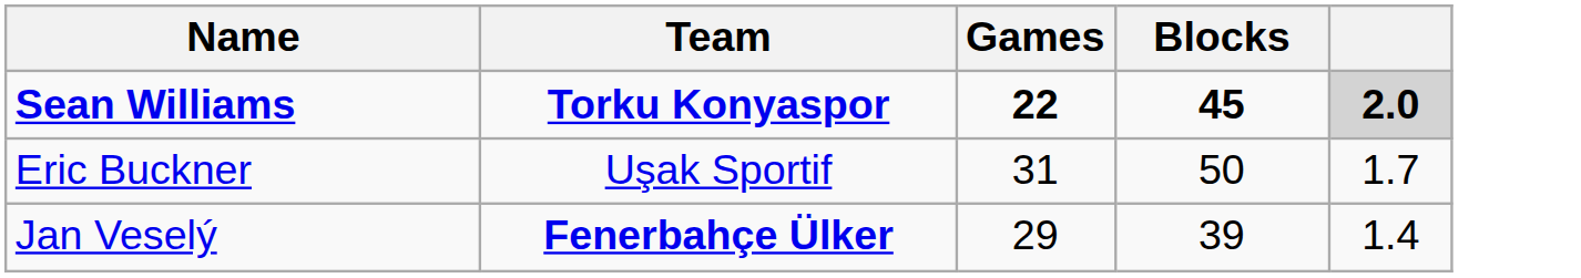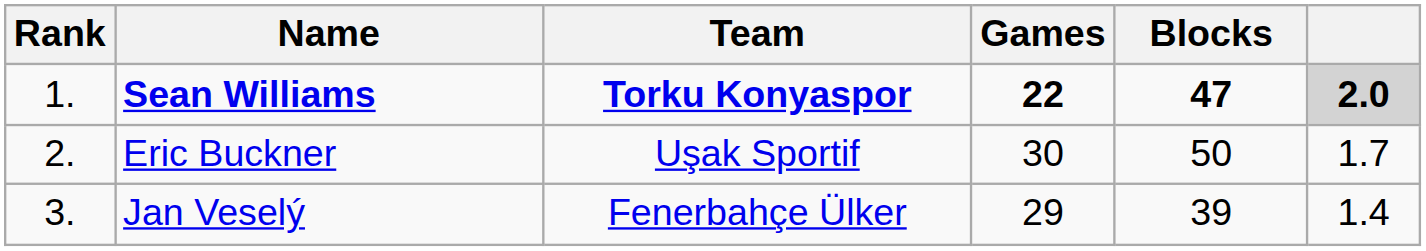+ column: Rank | 1. | 2. | 3.
Sean Williams | Blocks: 45 -> 47
Eric Buckner | Games: 31 -> 30
Jan Veselý | Team: bold -> normal
